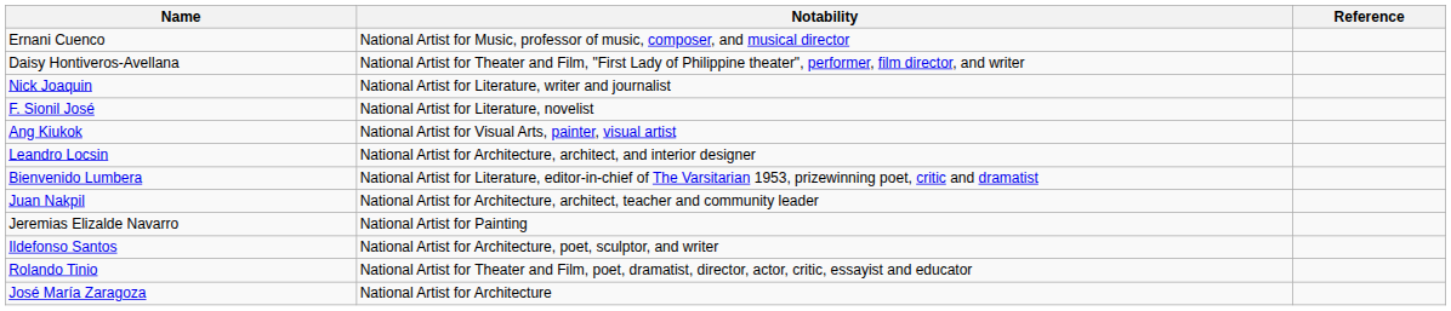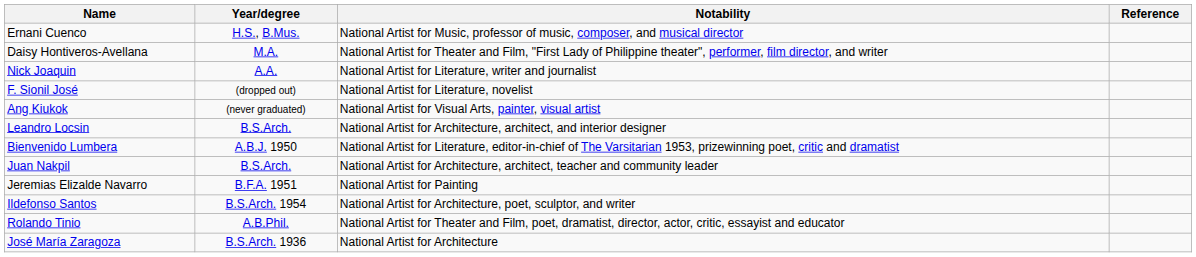+ column: Year/degree | H.S., B.Mus. | M.A. | A.A. | (dropped out) | (never graduated) | B.S.Arch. | A.B.J. 1950 | B.S.Arch. | B.F.A. 1951 | B.S.Arch. 1954 | A.B.Phil. | B.S.Arch. 1936
